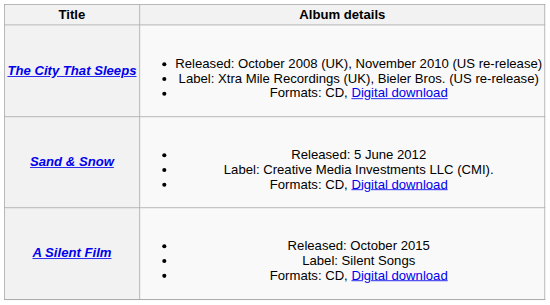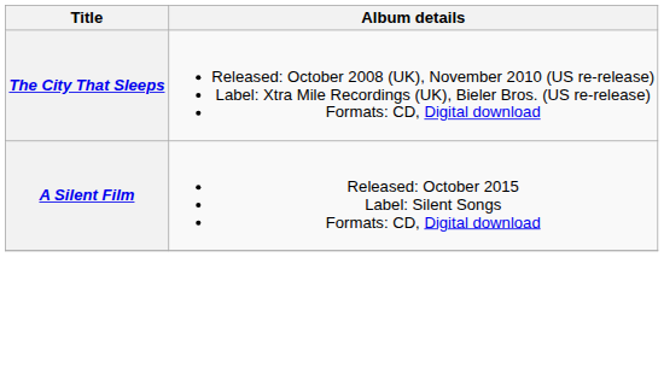- row: Sand & Snow | Released: 5 June 2012 Label: Creative Media Investments LLC (CMI). Formats: CD, Digital download
